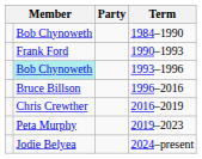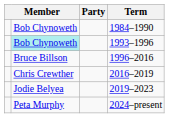- row: Frank Ford | 1990–1993
2019–2023 | column 2: Peta Murphy -> Jodie Belyea
2024–present | column 2: Jodie Belyea -> Peta Murphy
